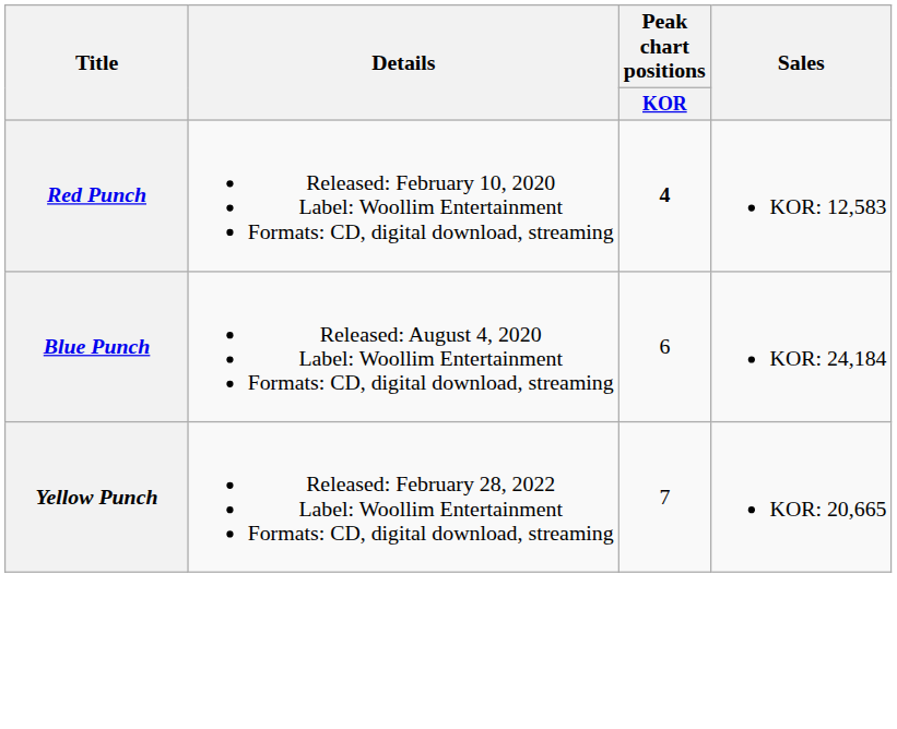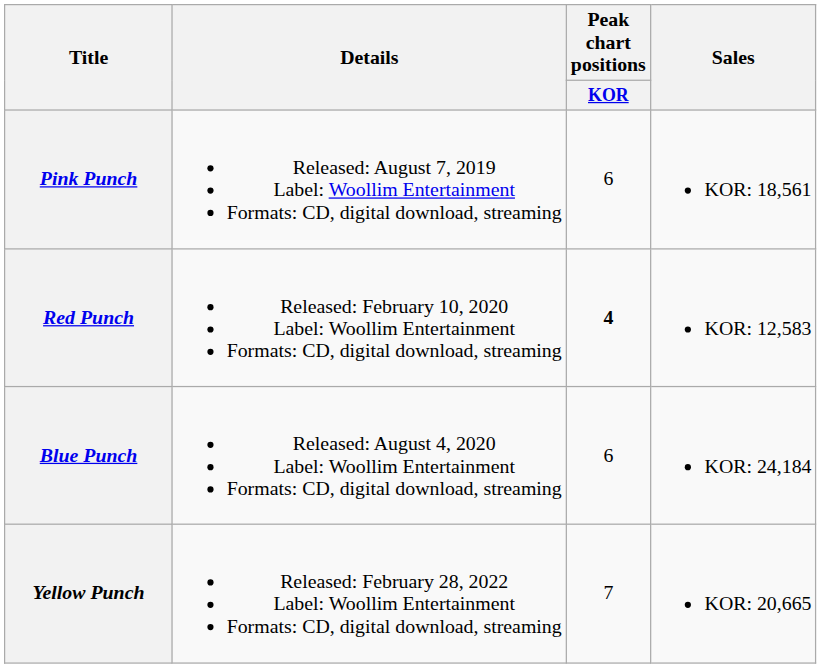+ row: Pink Punch | Released: August 7, 2019 Label: Woollim Entertainment Formats: CD, digital download, streaming | 6 | KOR: 18,561
